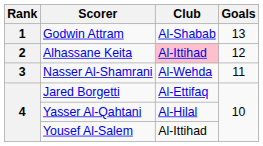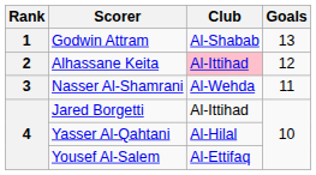Jared Borgetti | Club: Al-Ettifaq -> Al-Ittihad
Yousef Al-Salem | Club: Al-Ittihad -> Al-Ettifaq
